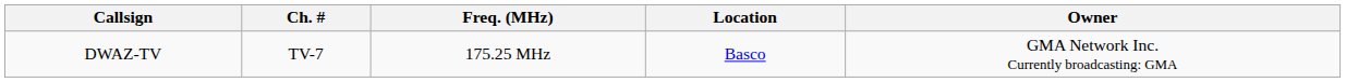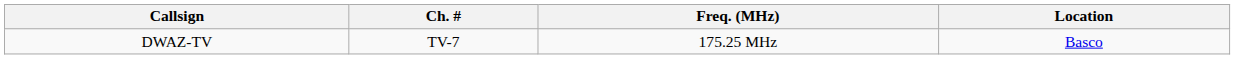- column: Owner | GMA Network Inc. Currently broadcasting: GMA
